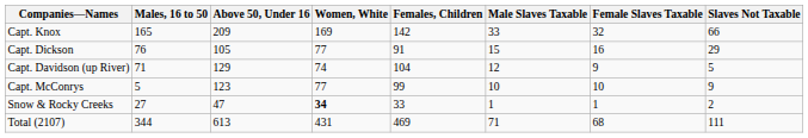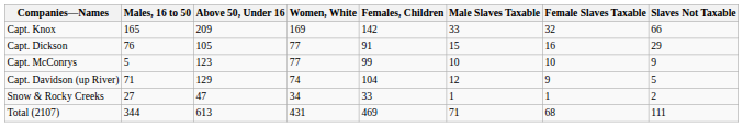rows swapped: Capt. Davidson (up River) <-> Capt. McConrys
Snow & Rocky Creeks | Women, White: bold -> normal
